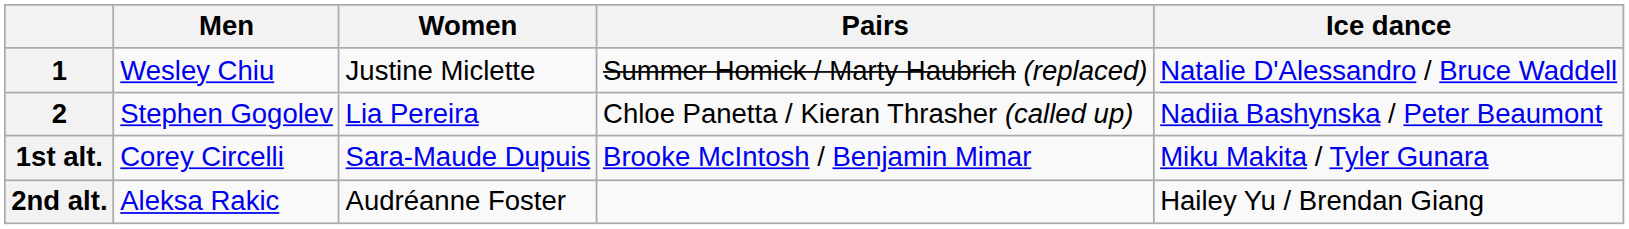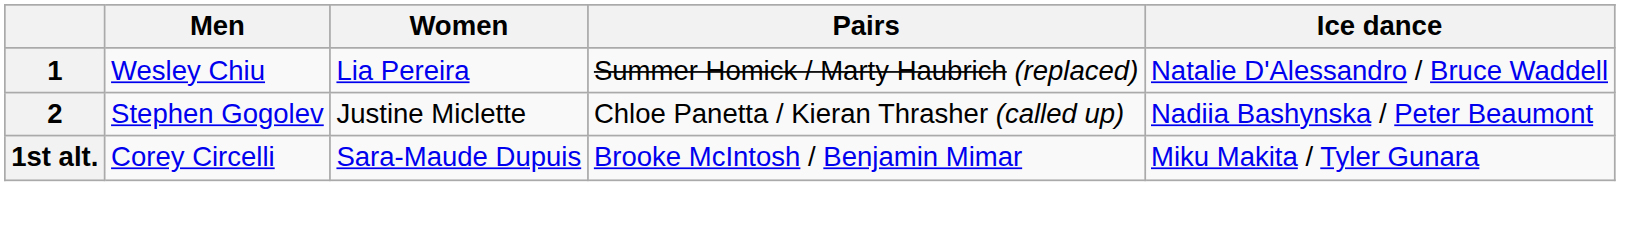1 | Women: Justine Miclette -> Lia Pereira
2 | Women: Lia Pereira -> Justine Miclette
- row: 2nd alt. | Aleksa Rakic | Audréanne Foster | Hailey Yu / Brendan Giang
